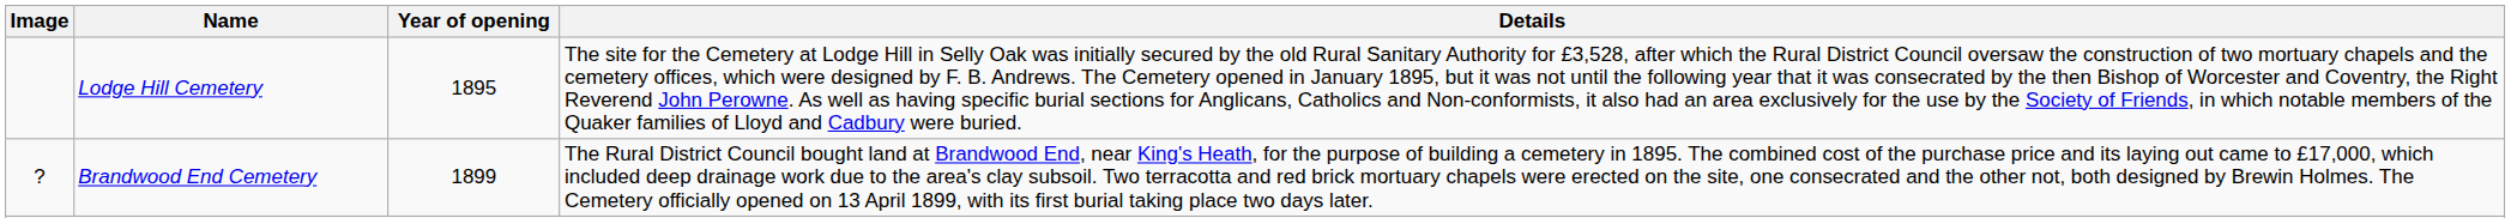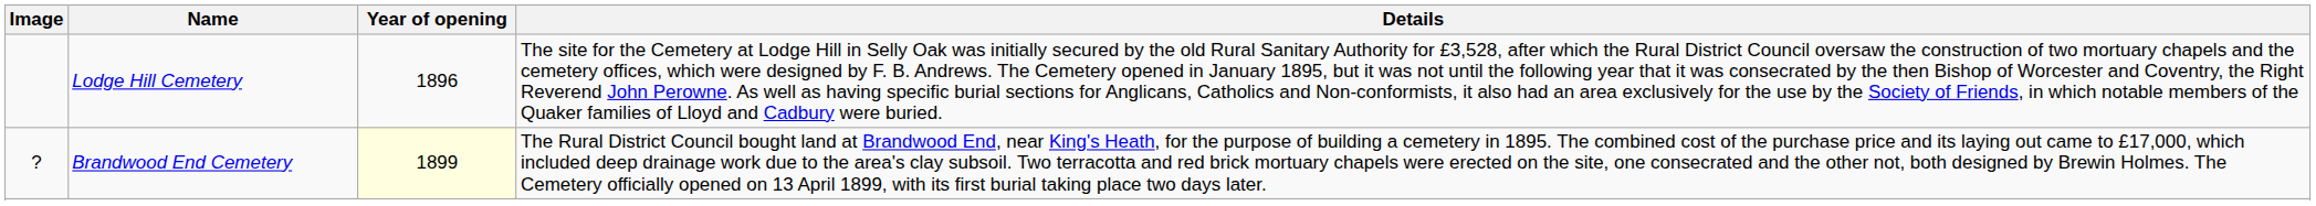Lodge Hill Cemetery | Year of opening: 1895 -> 1896
Brandwood End Cemetery | Year of opening: no background -> lightyellow background
